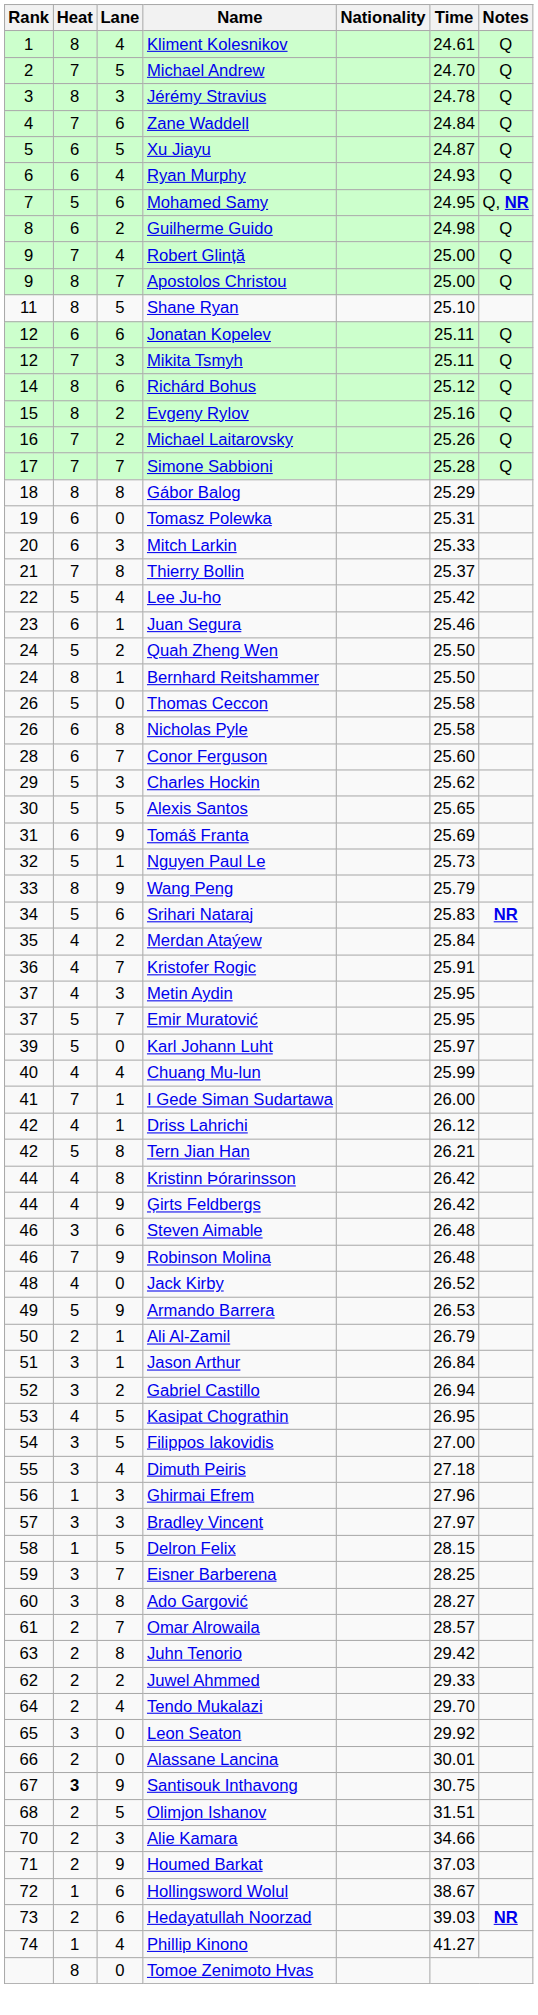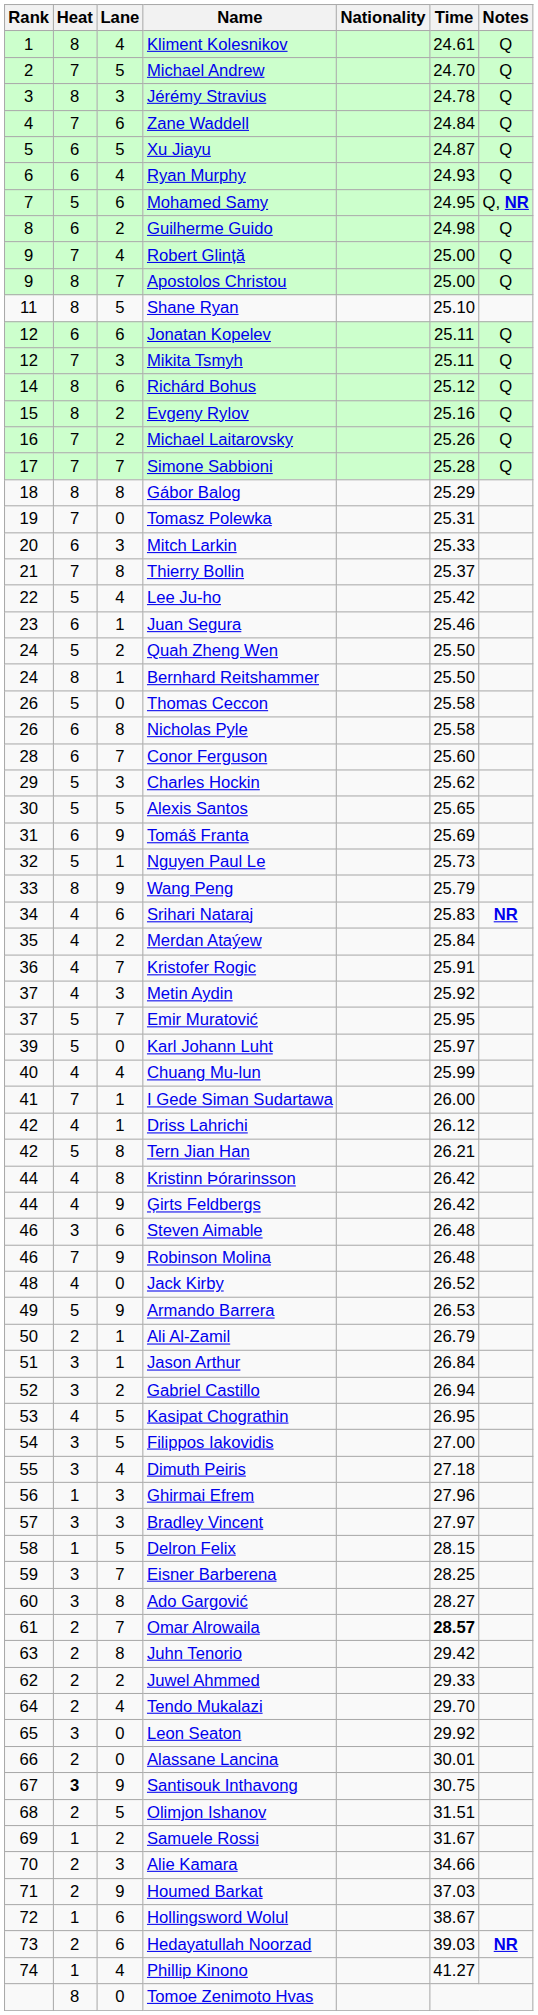Tomasz Polewka | Heat: 6 -> 7
Srihari Nataraj | Heat: 5 -> 4
Metin Aydin | Time: 25.95 -> 25.92
Omar Alrowaila | Time: normal -> bold
+ row: 69 | 1 | 2 | Samuele Rossi | 31.67
